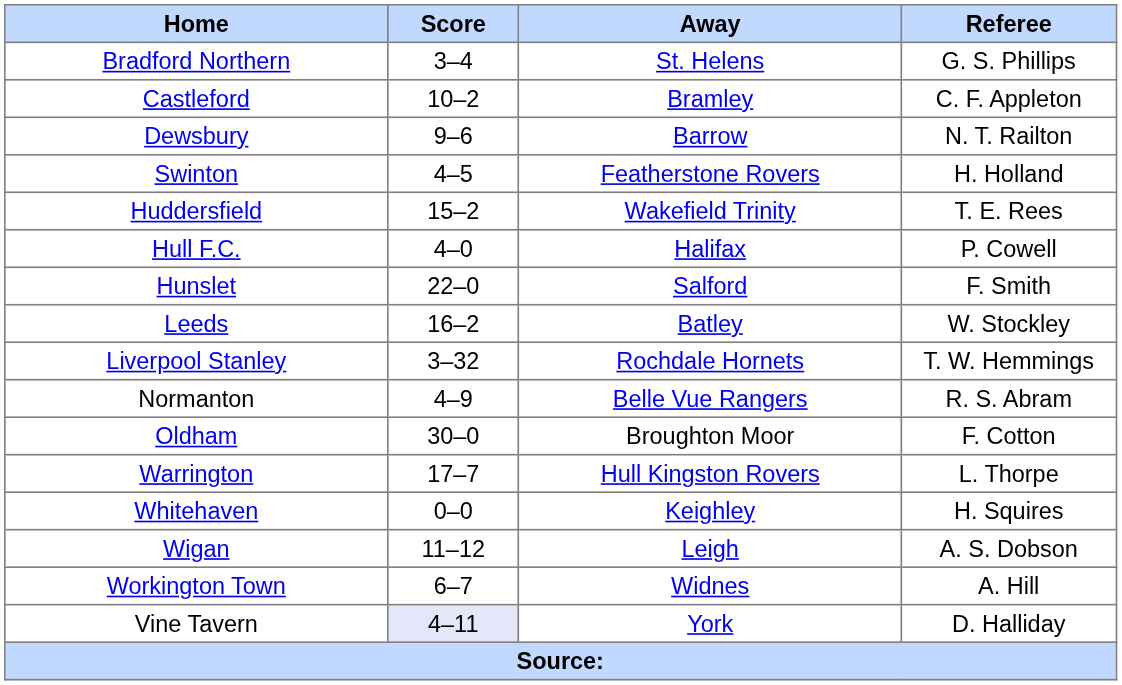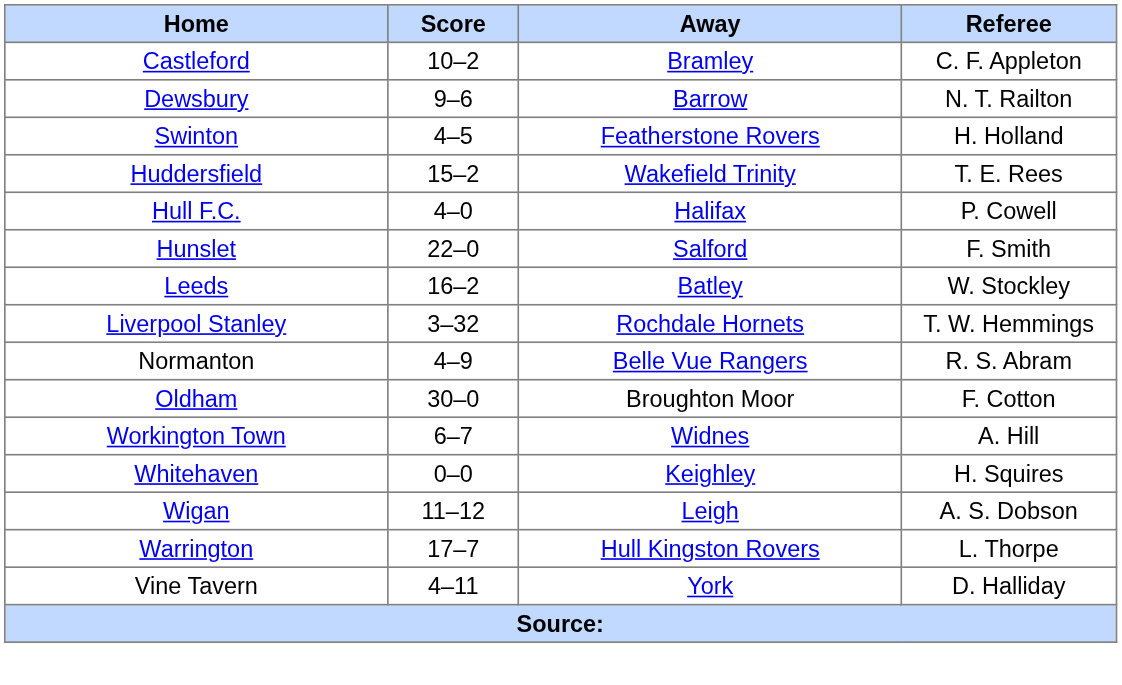- row: Bradford Northern | 3–4 | St. Helens | G. S. Phillips
rows swapped: Warrington <-> Workington Town
Vine Tavern | Score: lavender background -> no background
